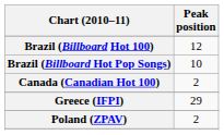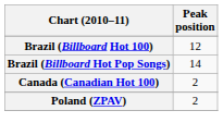Brazil (Billboard Hot Pop Songs) | Peak position: 10 -> 14
- row: Greece (IFPI) | 29
